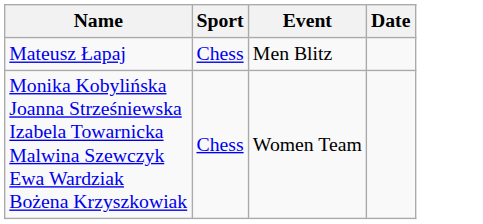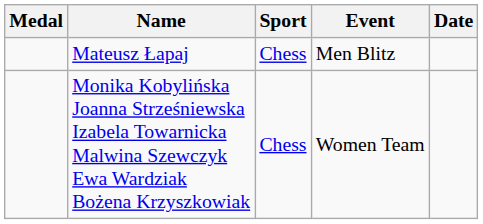+ column: Medal
